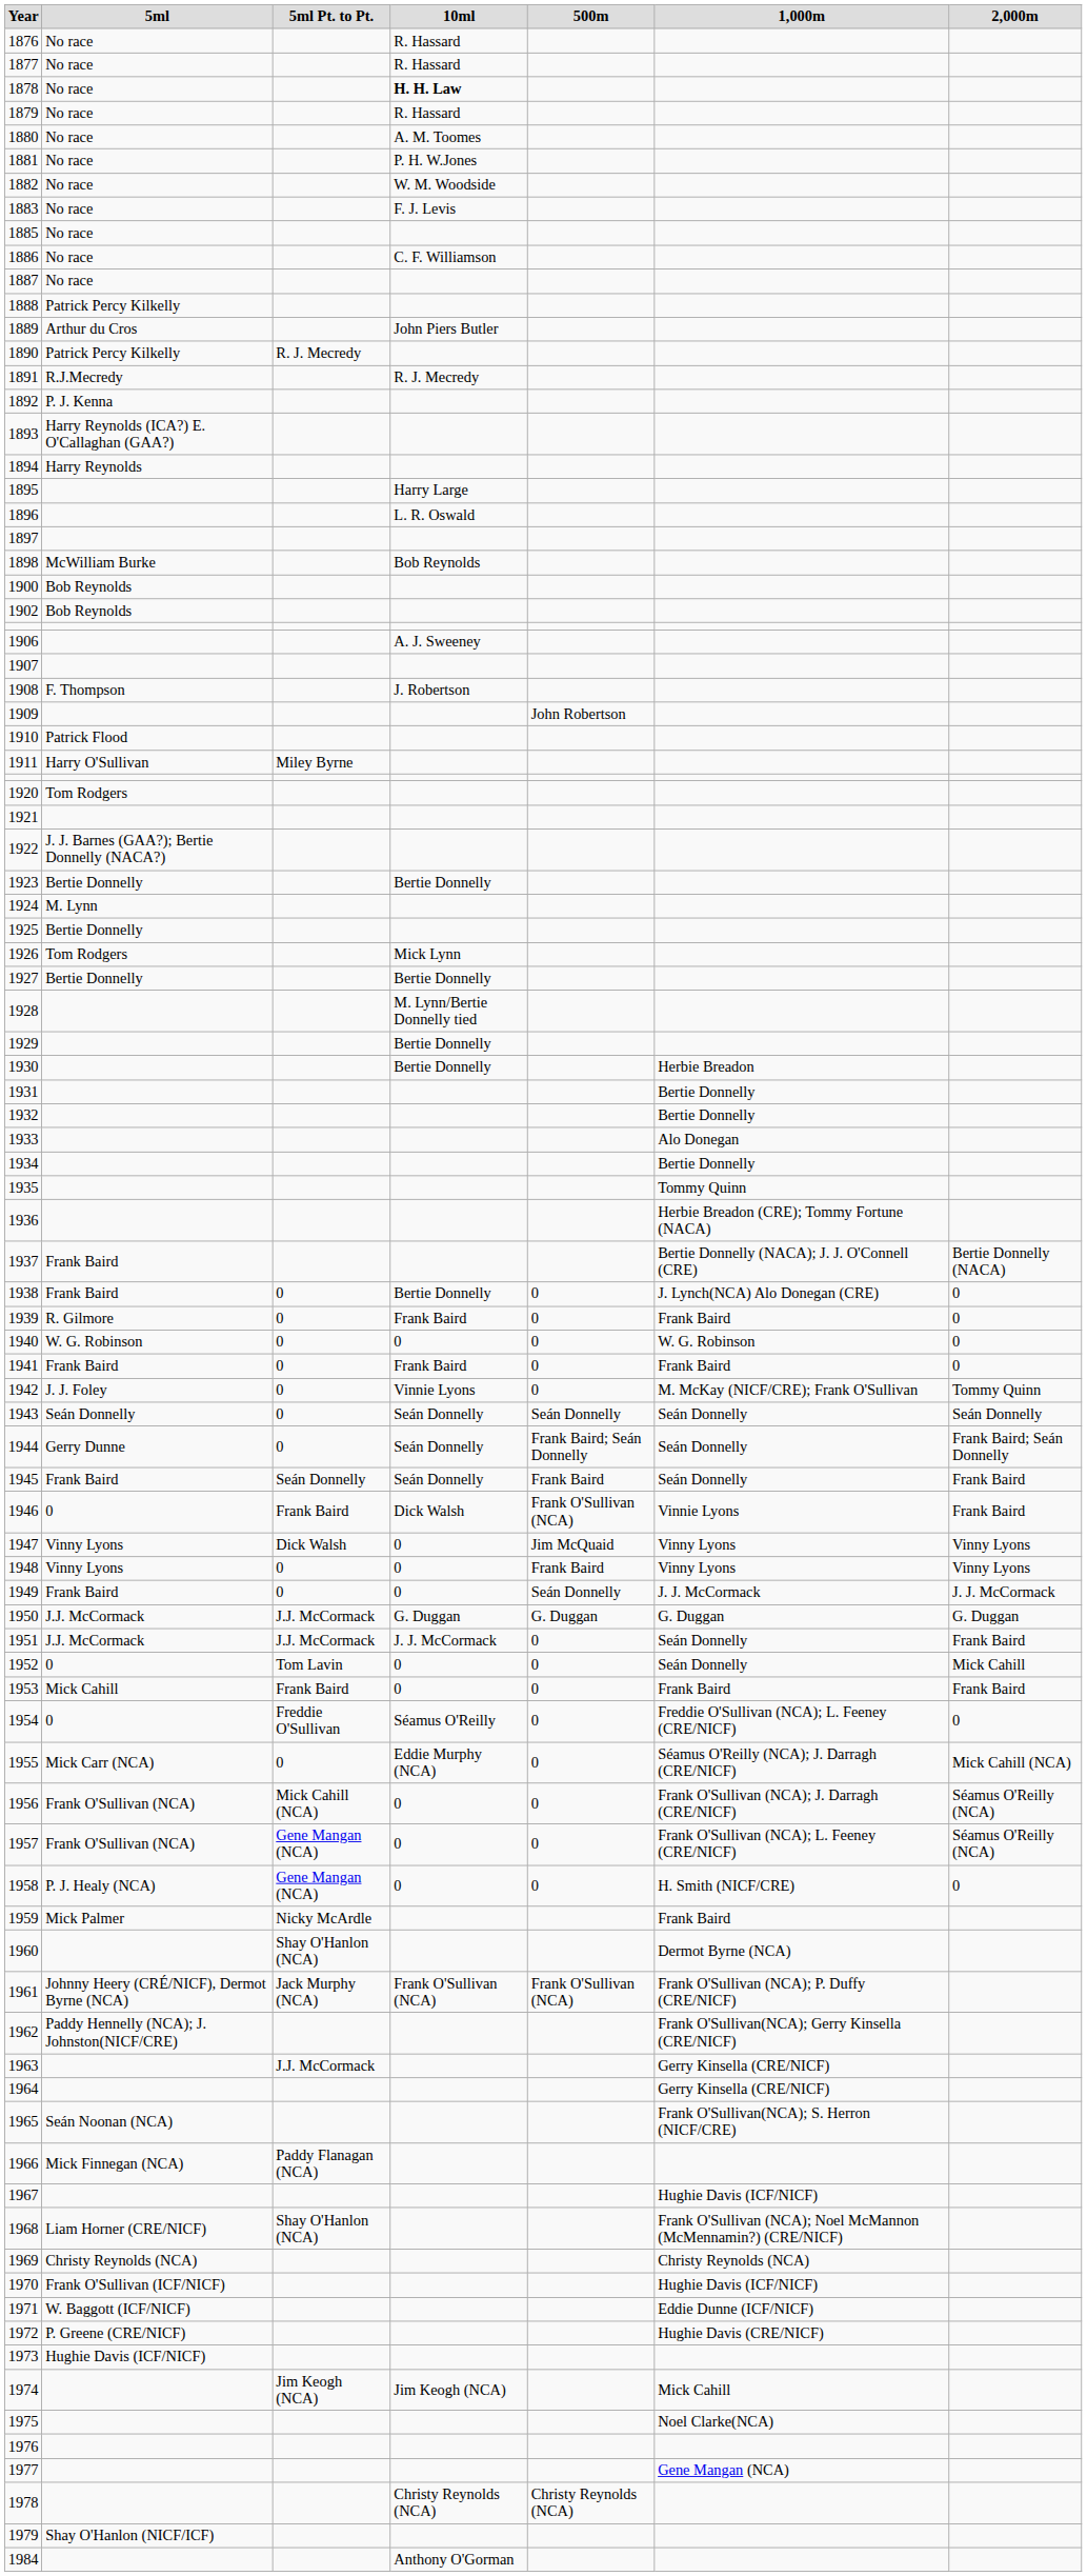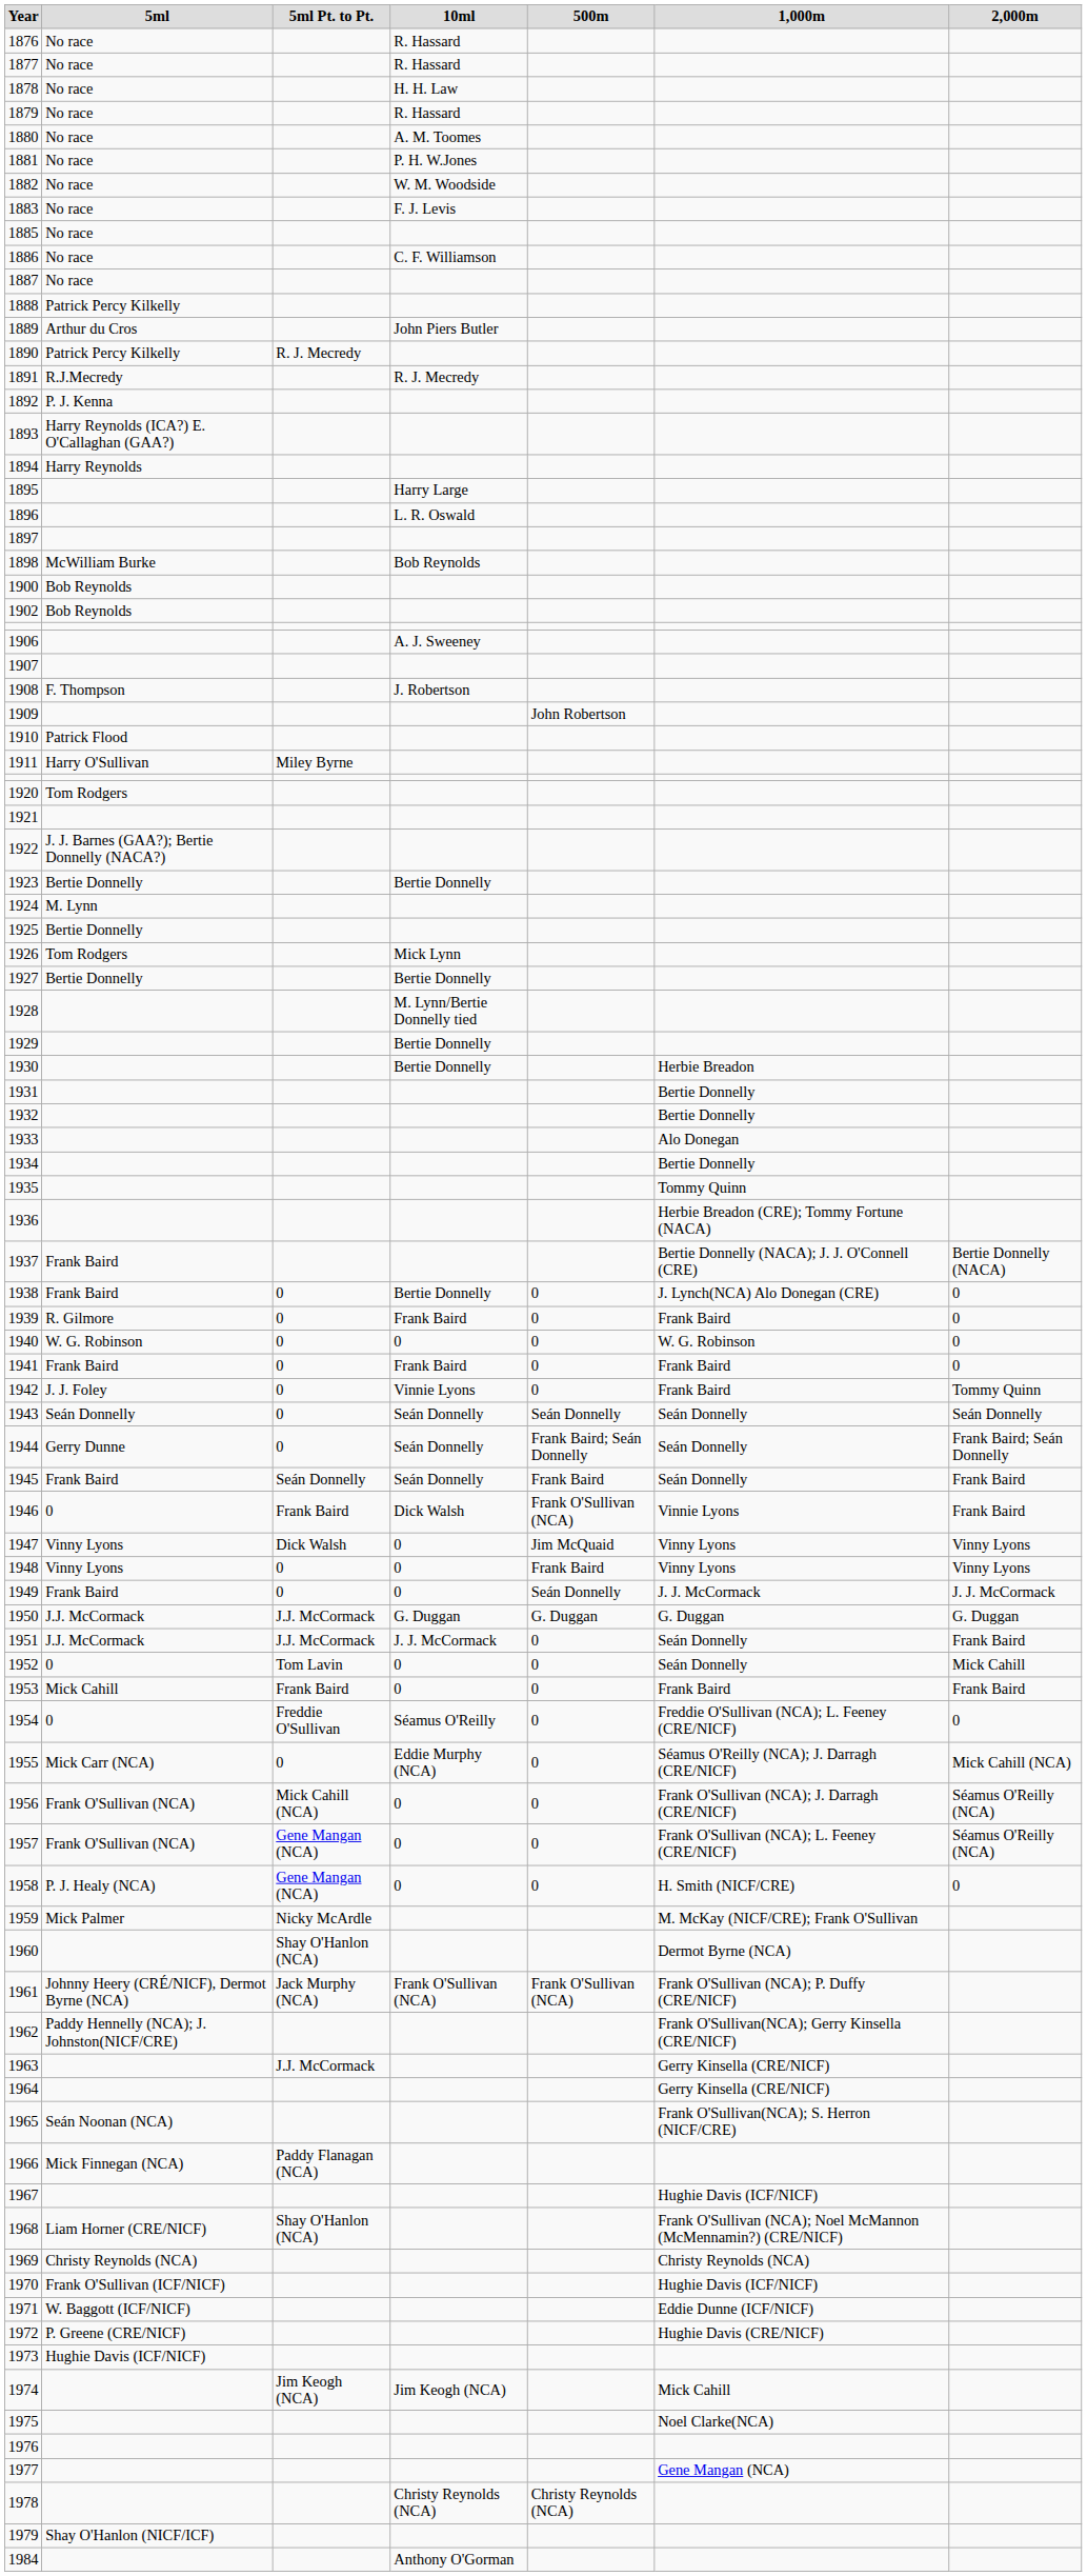1878 | 10ml: bold -> normal
1942 | 1,000m: M. McKay (NICF/CRE); Frank O'Sullivan -> Frank Baird
1959 | 1,000m: Frank Baird -> M. McKay (NICF/CRE); Frank O'Sullivan
